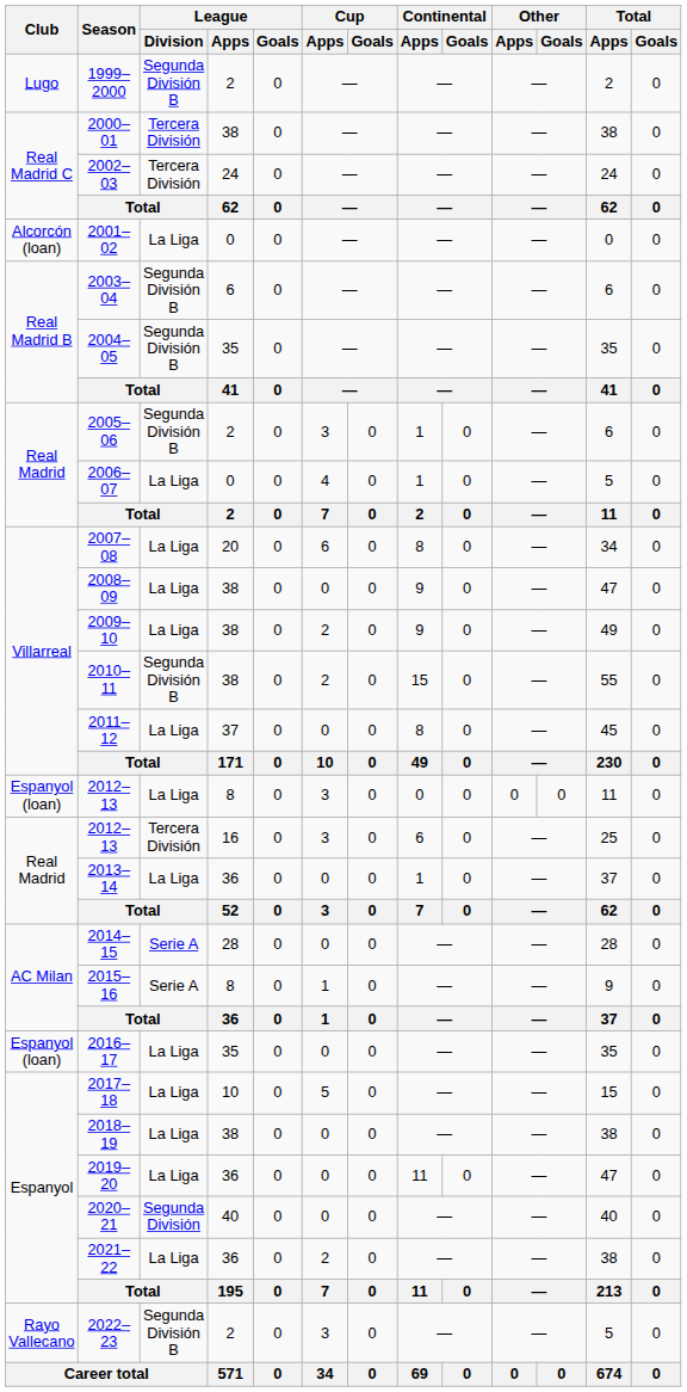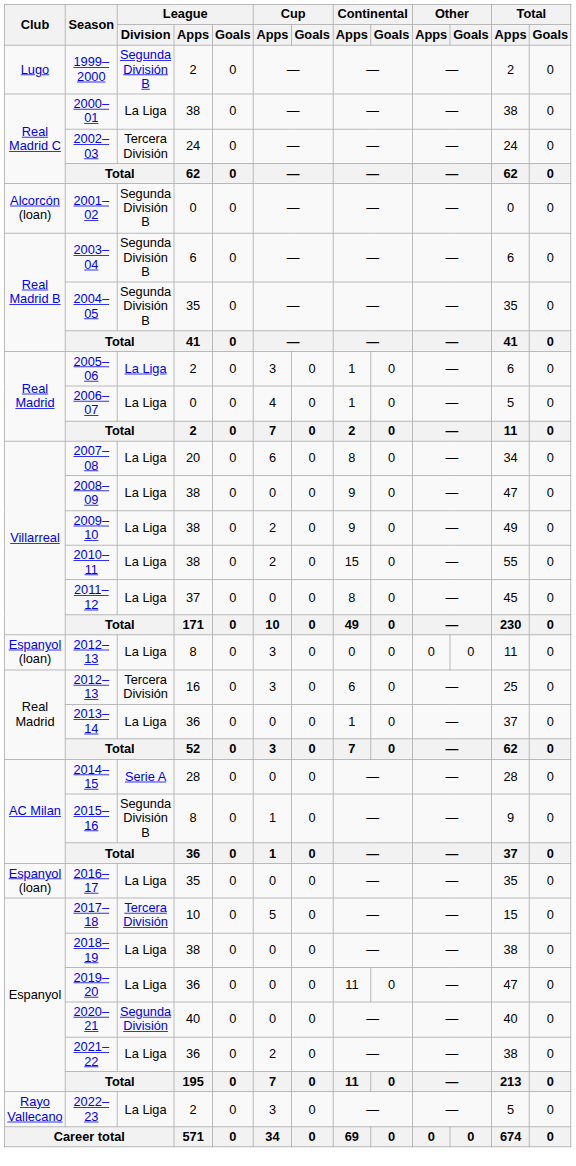2000–01 | League / Division: Tercera División -> La Liga
2001–02 | League / Division: La Liga -> Segunda División B
2005–06 | League / Division: Segunda División B -> La Liga
2010–11 | League / Division: Segunda División B -> La Liga
2015–16 | League / Division: Serie A -> Segunda División B
2017–18 | League / Division: La Liga -> Tercera División
2022–23 | League / Division: Segunda División B -> La Liga
